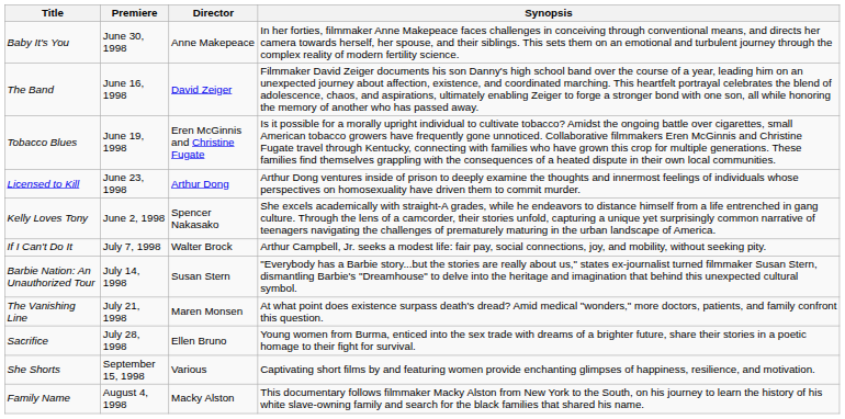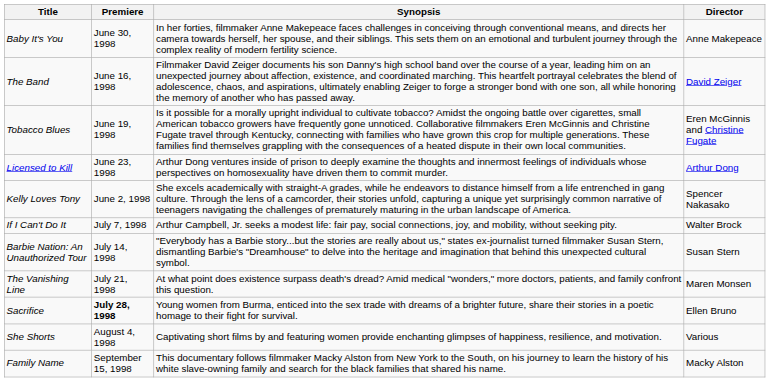columns swapped: Director <-> Synopsis
Sacrifice | Premiere: normal -> bold
She Shorts | Premiere: September 15, 1998 -> August 4, 1998
Family Name | Premiere: August 4, 1998 -> September 15, 1998
